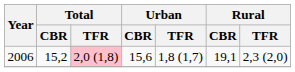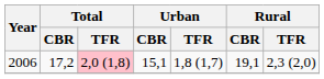2006 | Total / CBR: 15,2 -> 17,2
2006 | Urban / CBR: 15,6 -> 15,1
